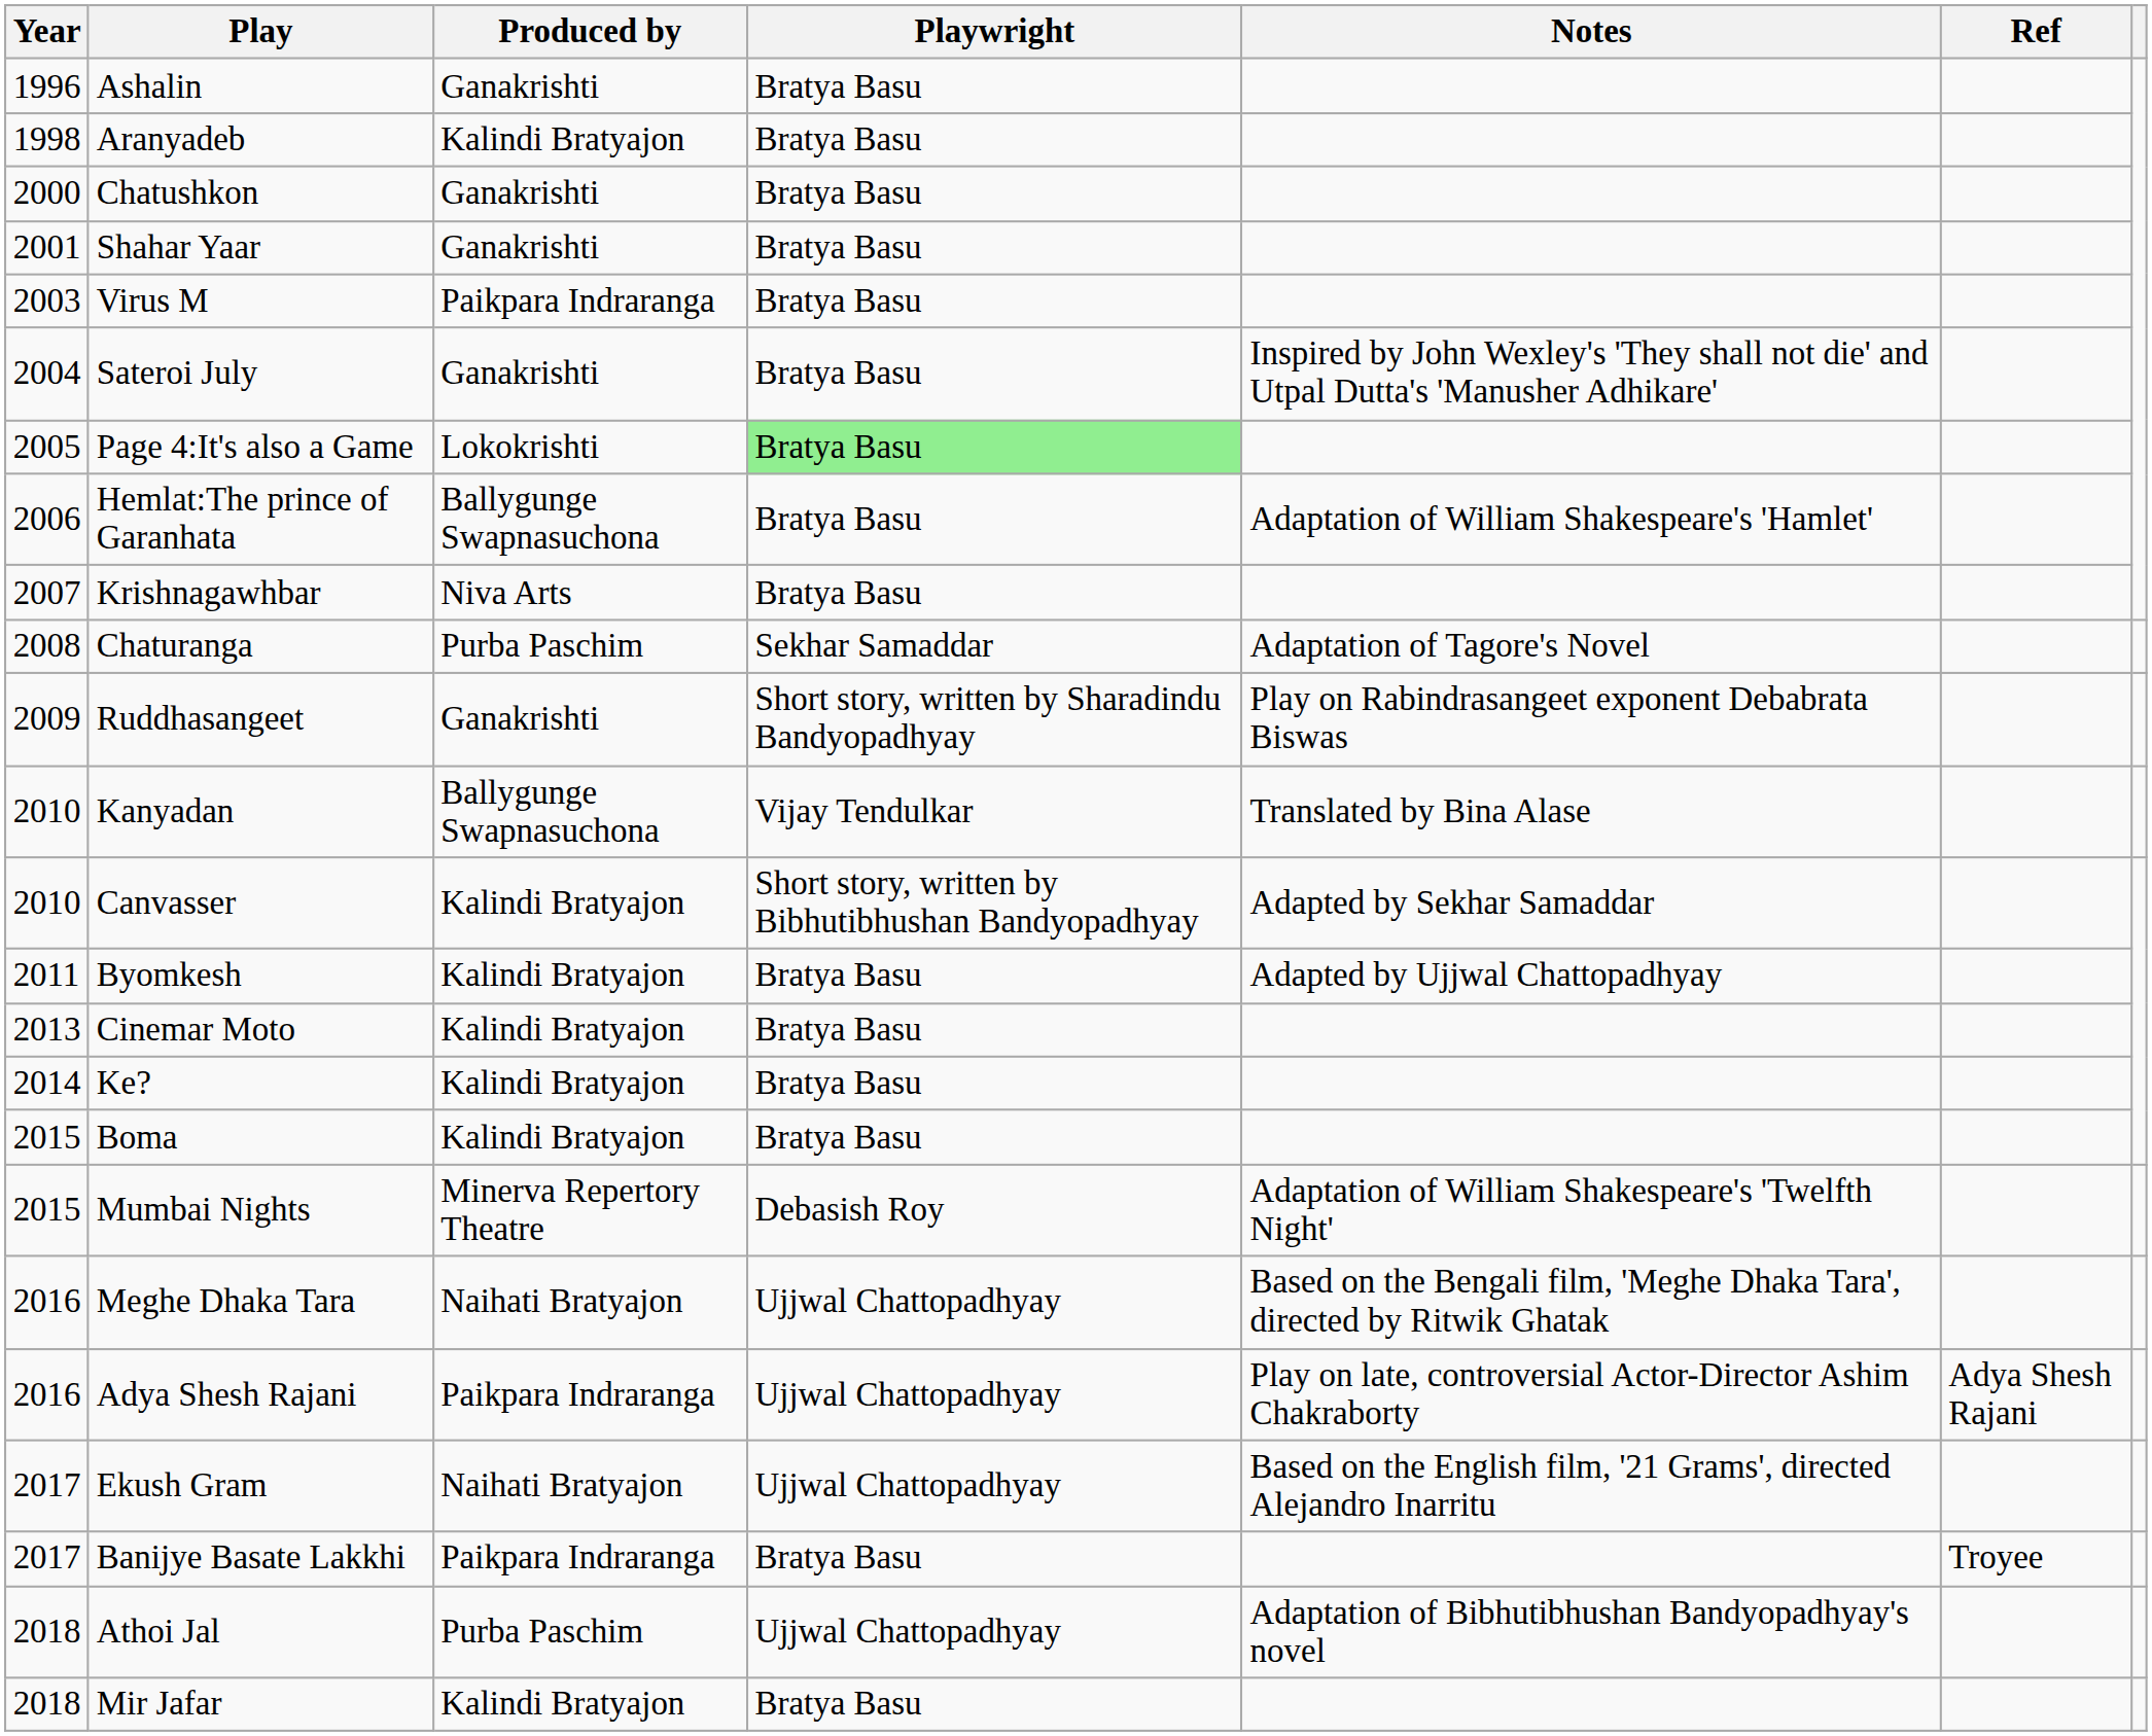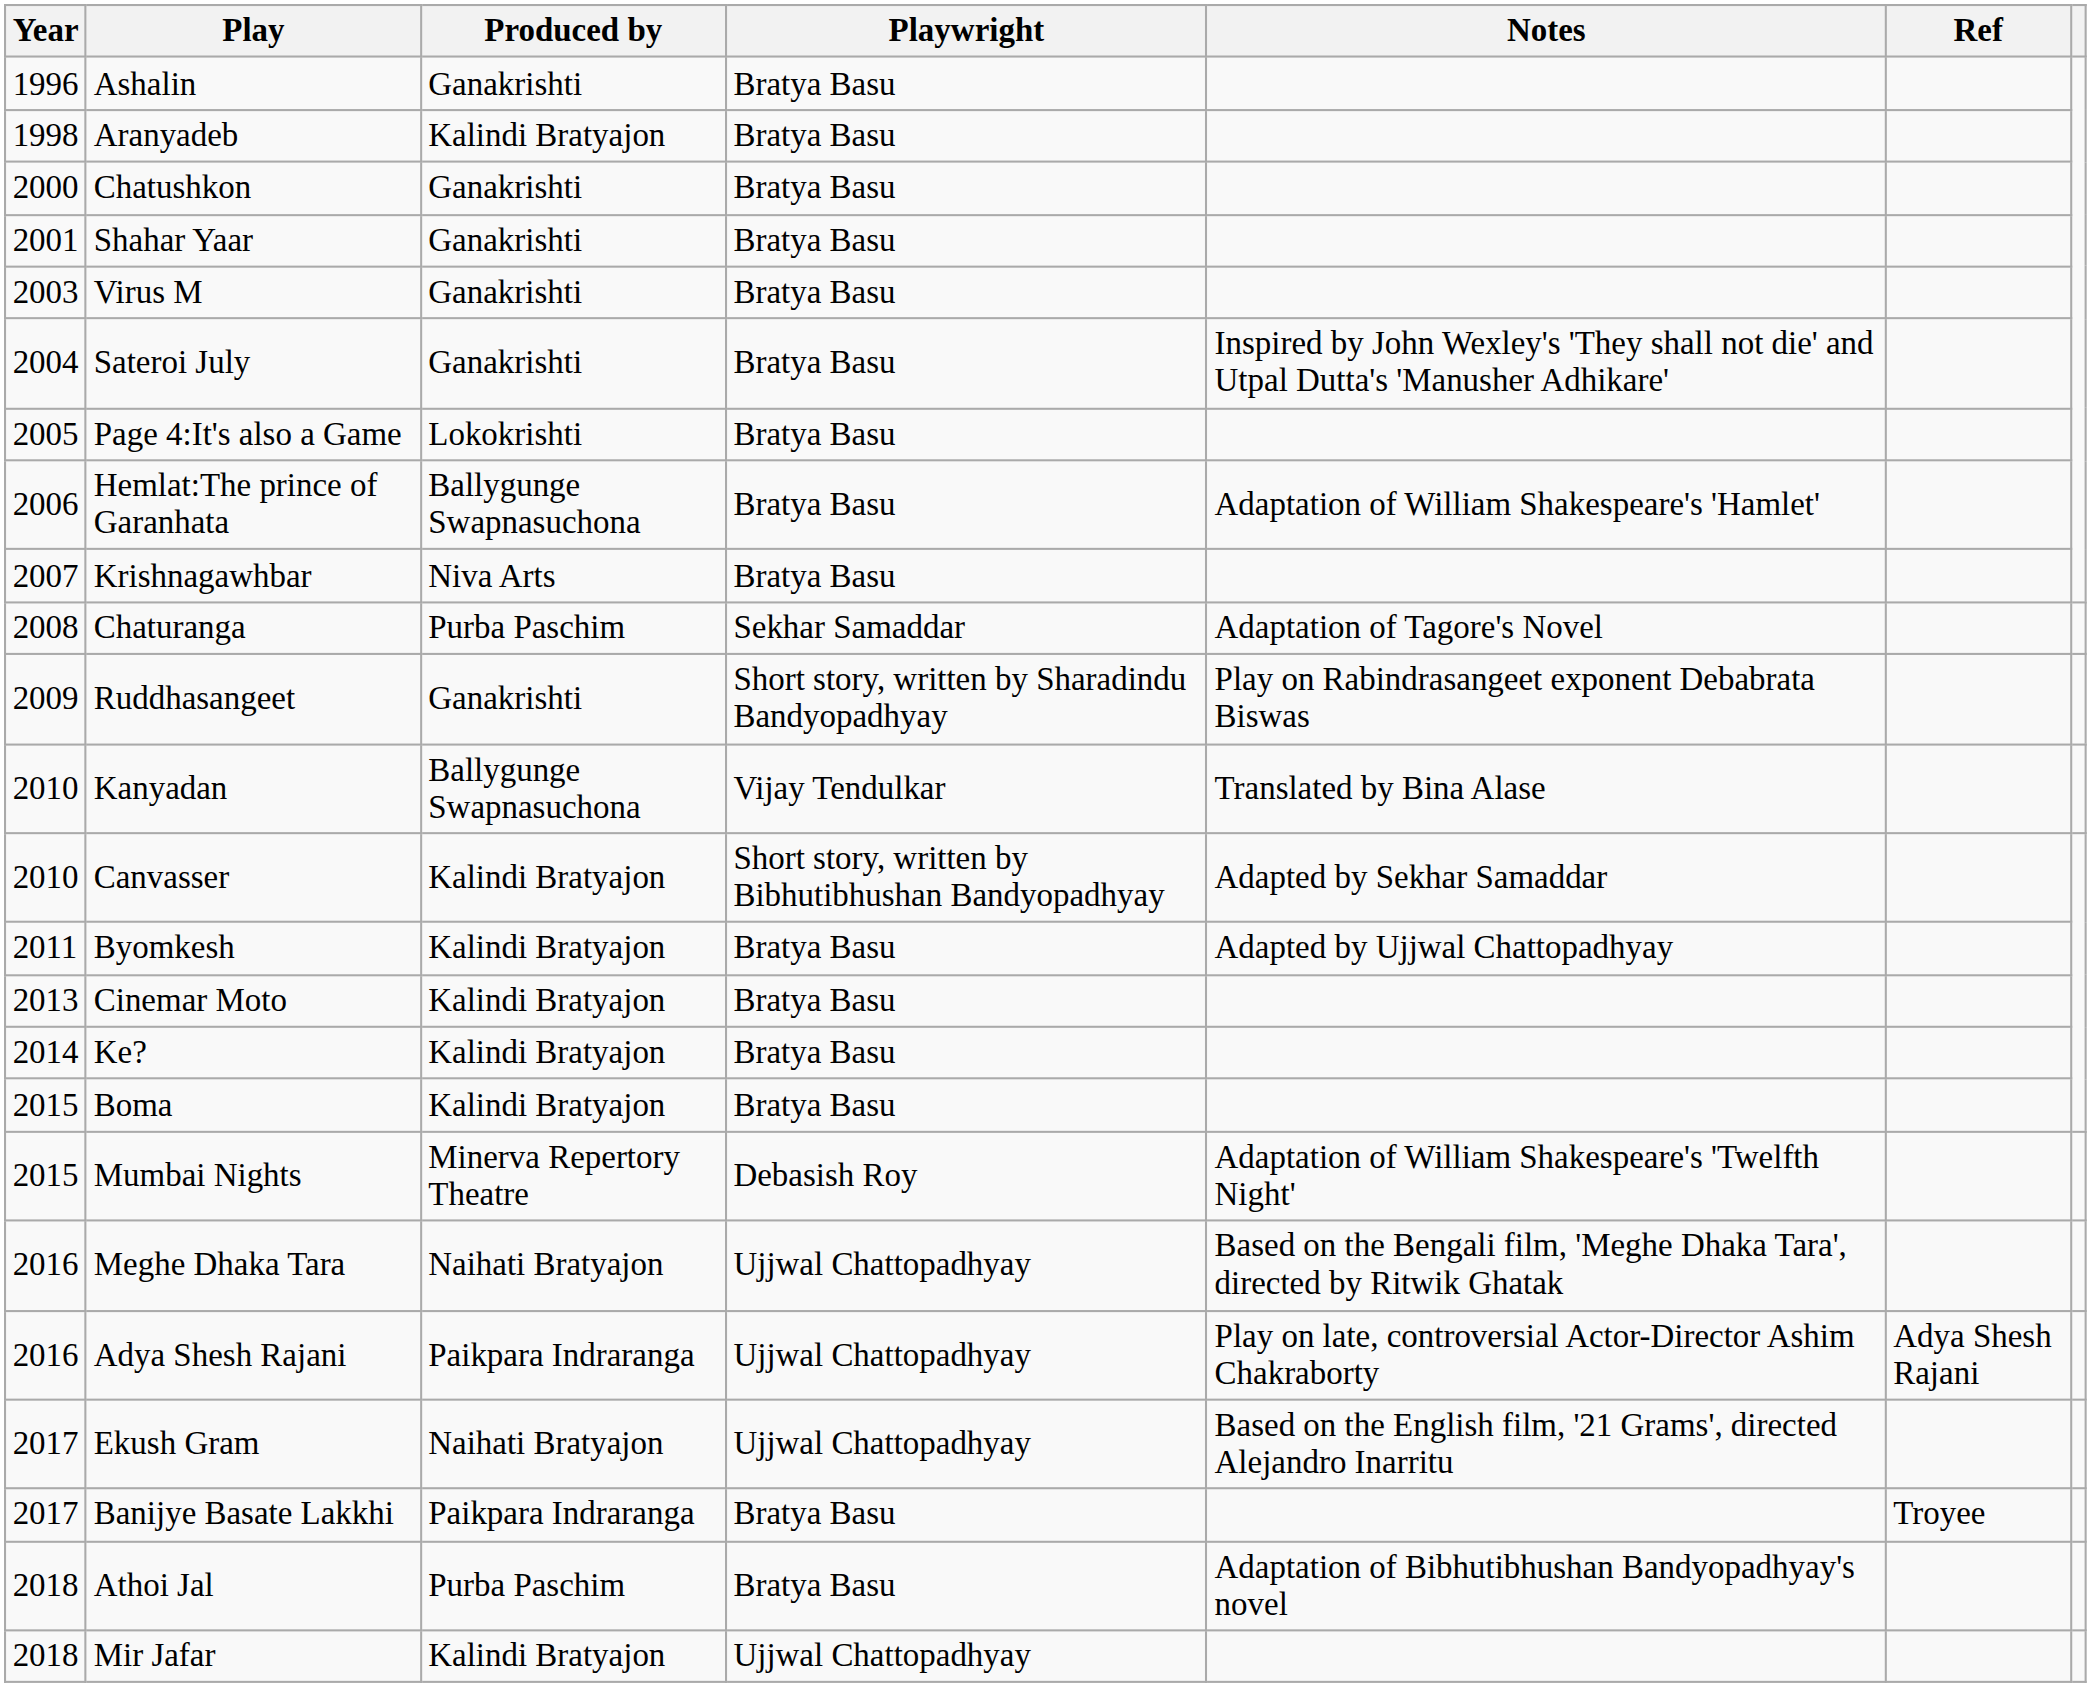Virus M | Produced by: Paikpara Indraranga -> Ganakrishti
Page 4:It's also a Game | Playwright: lightgreen background -> no background
Athoi Jal | Playwright: Ujjwal Chattopadhyay -> Bratya Basu
Mir Jafar | Playwright: Bratya Basu -> Ujjwal Chattopadhyay
